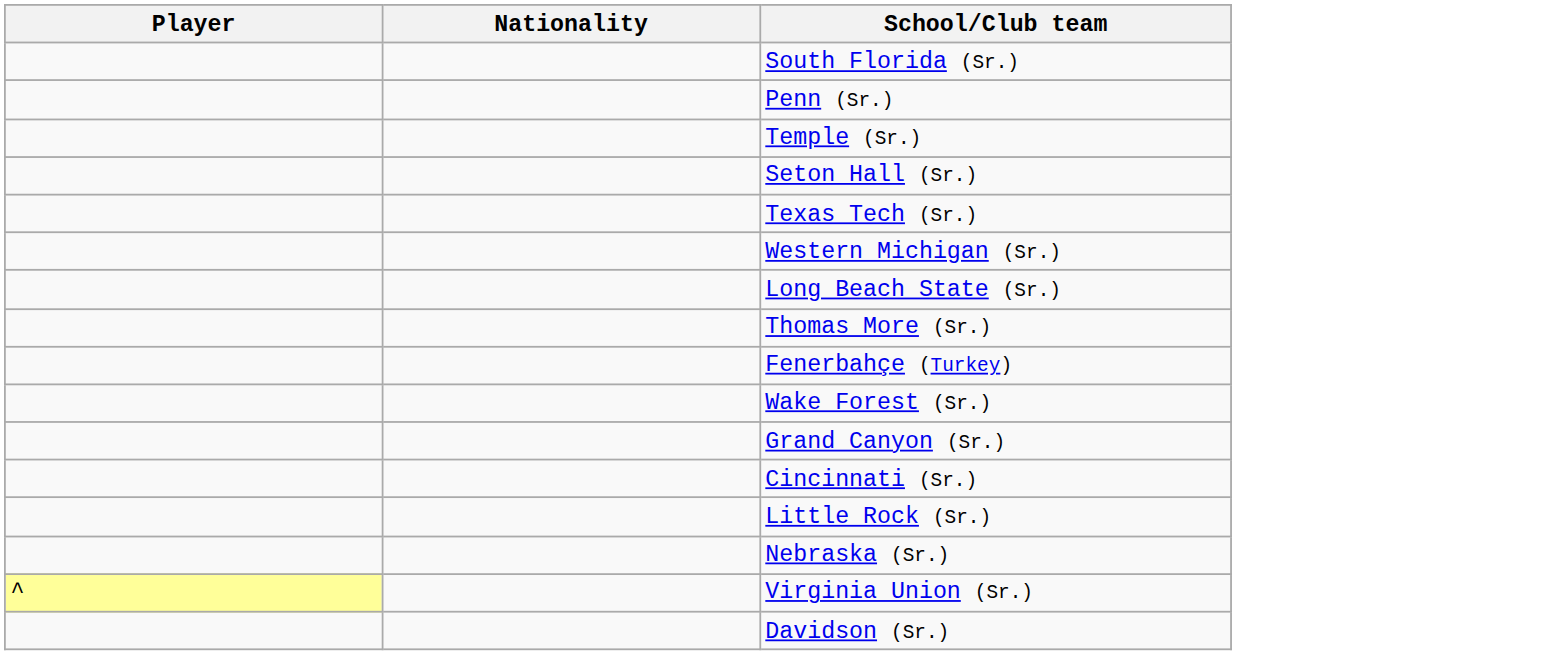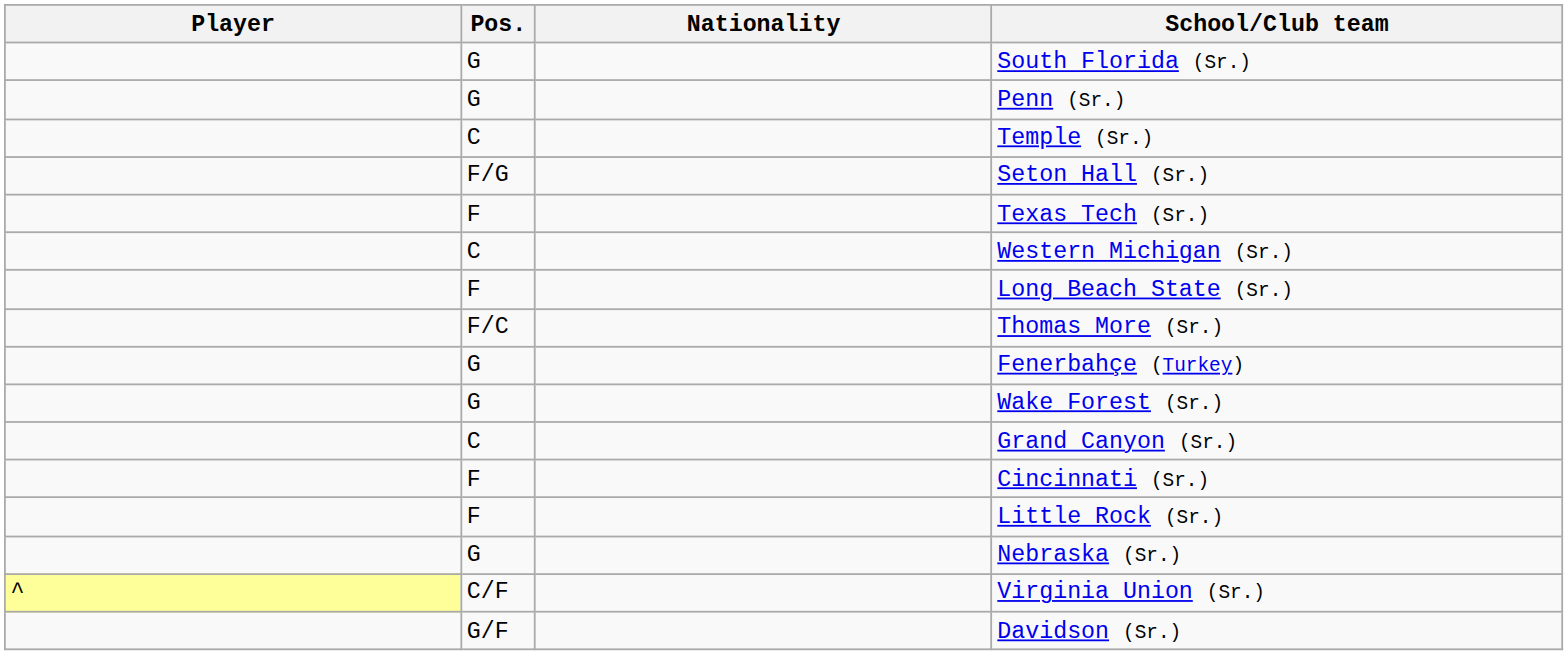+ column: Pos. | G | G | C | F/G | F | C | F | F/C | G | G | C | F | F | G | C/F | G/F
